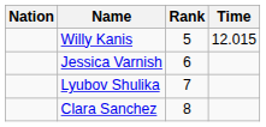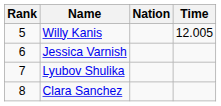columns swapped: Rank <-> Nation
Willy Kanis | Time: 12.015 -> 12.005
